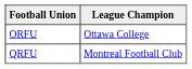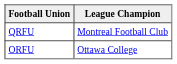rows swapped: ORFU <-> QRFU
